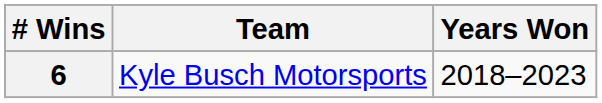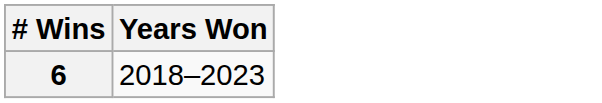- column: Team | Kyle Busch Motorsports
